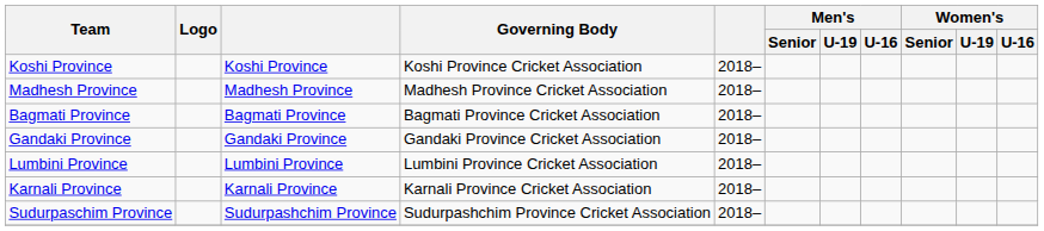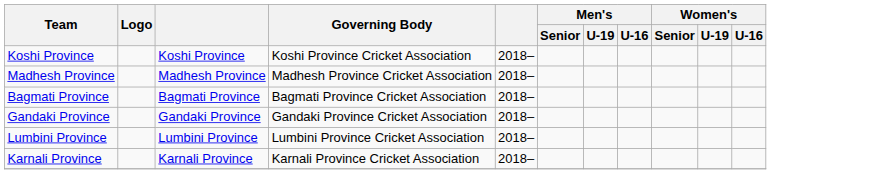- row: Sudurpaschim Province | Sudurpashchim Province | Sudurpashchim Province Cricket Association | 2018–
